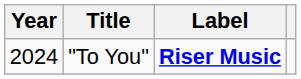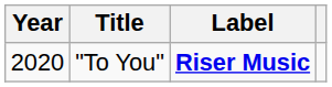"To You" | Year: 2024 -> 2020
